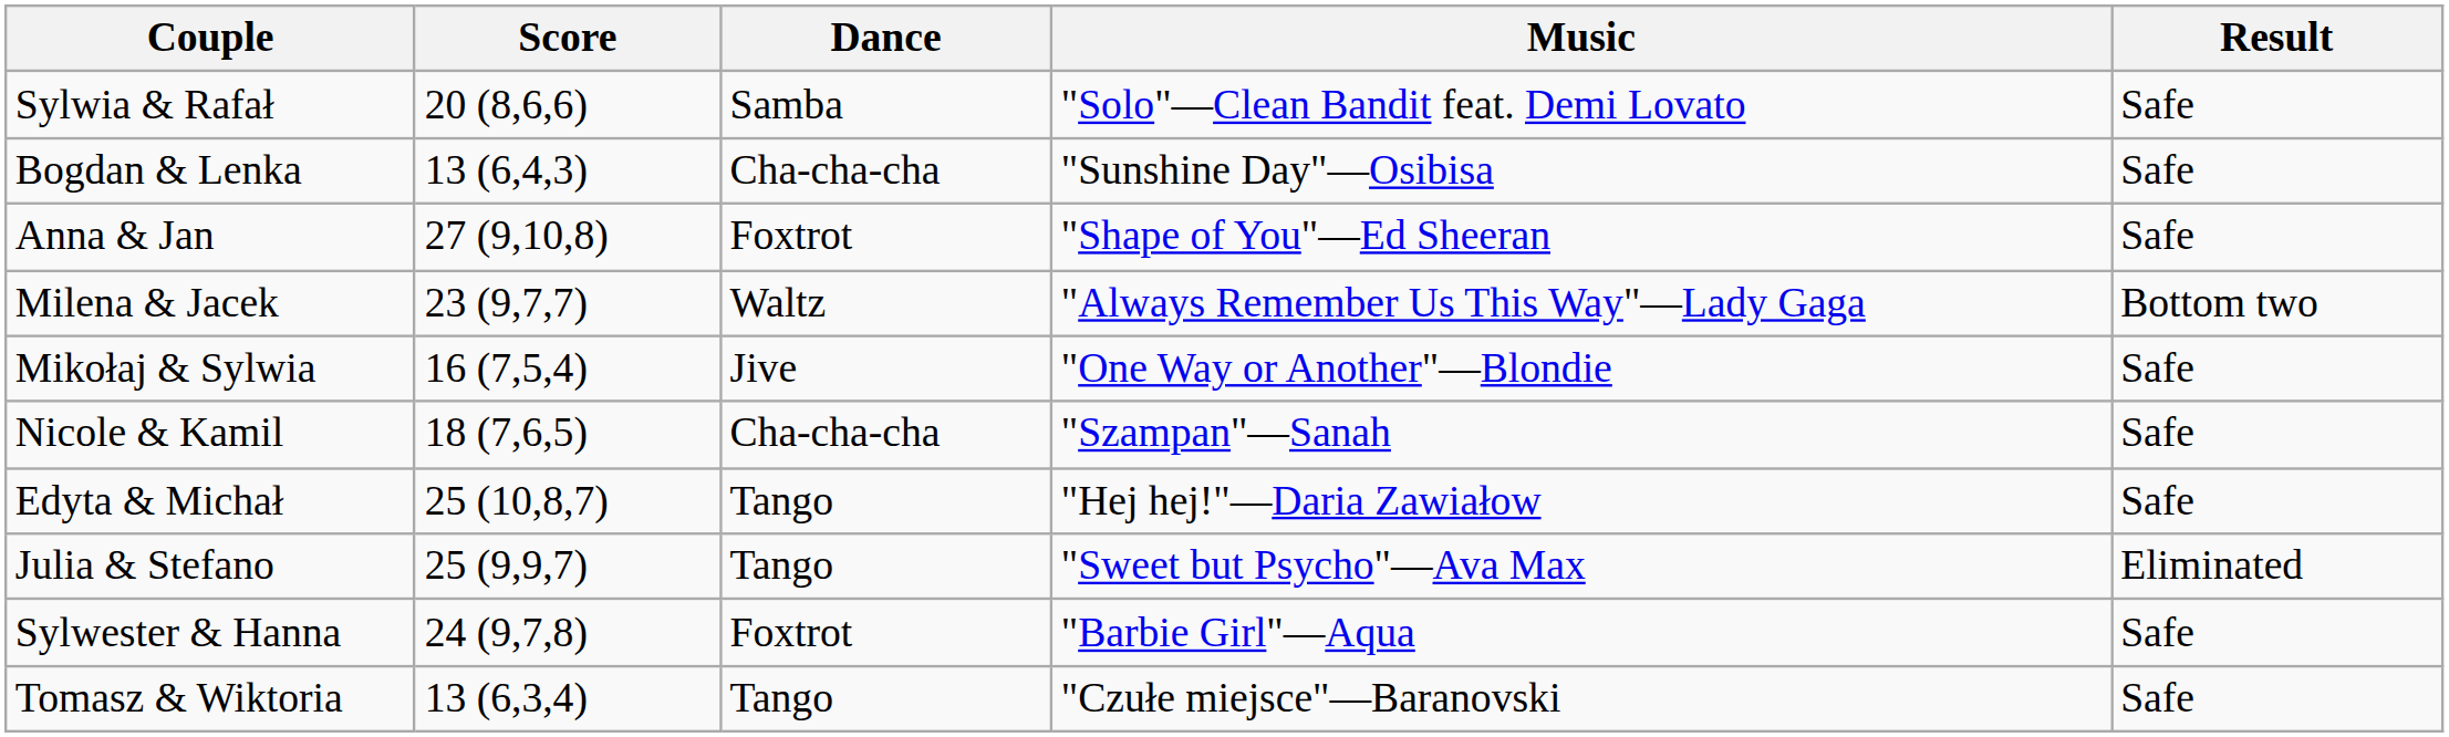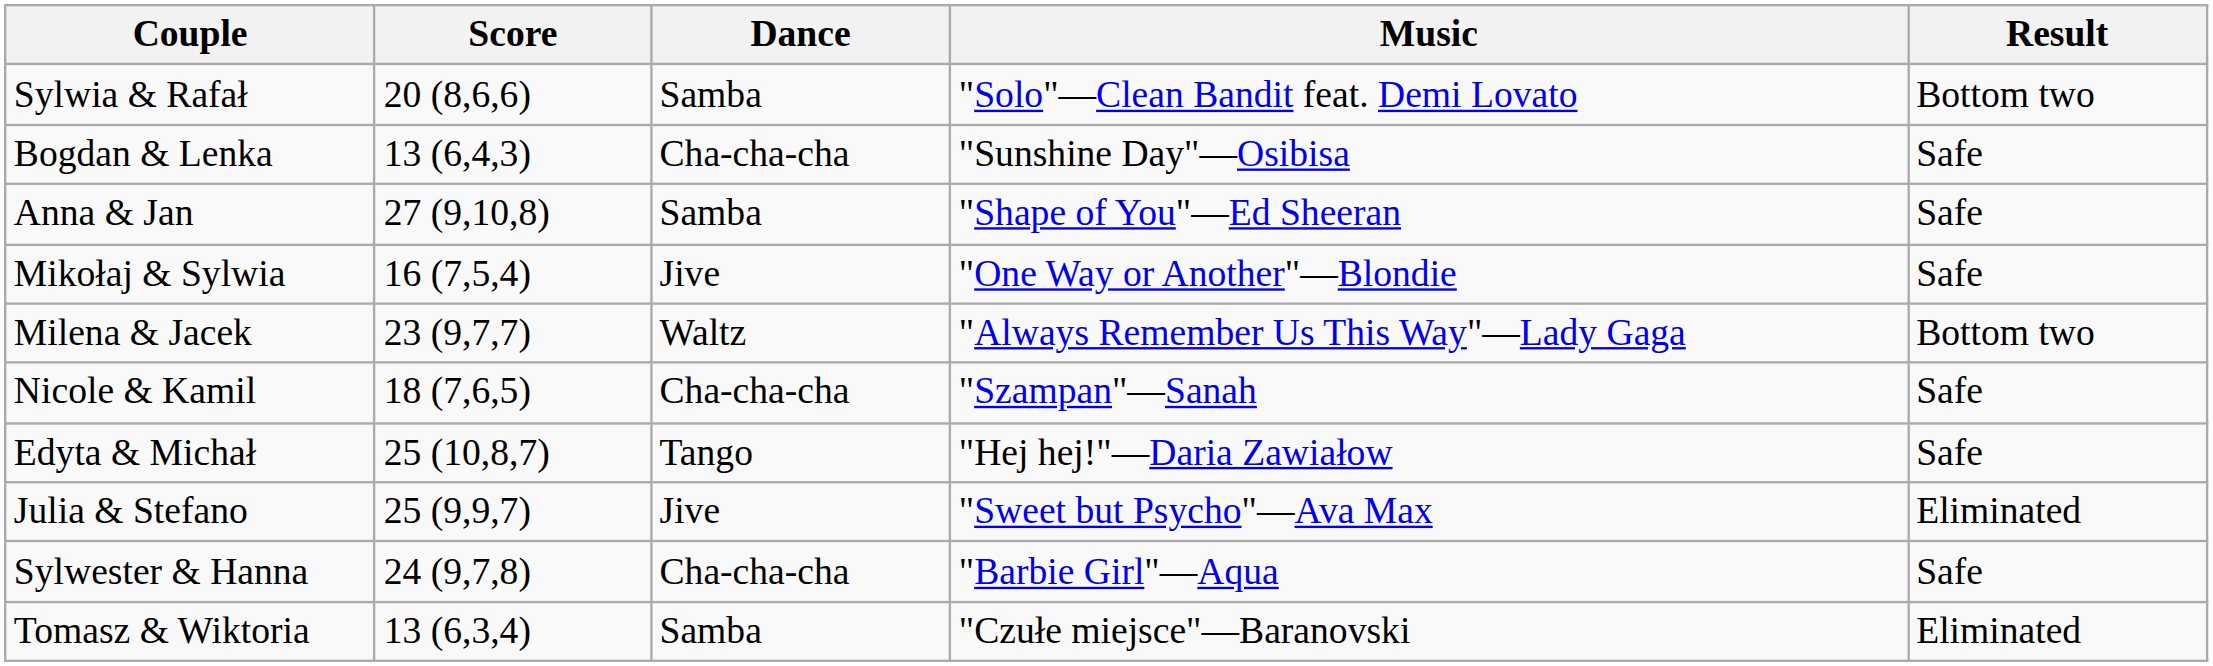Sylwia & Rafał | Result: Safe -> Bottom two
Anna & Jan | Dance: Foxtrot -> Samba
rows swapped: Milena & Jacek <-> Mikołaj & Sylwia
Julia & Stefano | Dance: Tango -> Jive
Sylwester & Hanna | Dance: Foxtrot -> Cha-cha-cha
Tomasz & Wiktoria | Dance: Tango -> Samba
Tomasz & Wiktoria | Result: Safe -> Eliminated
